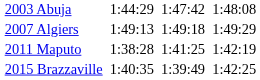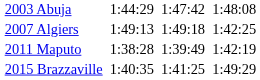2007 Algiers | column 7: 1:49:29 -> 1:42:25
2011 Maputo | column 5: 1:41:25 -> 1:39:49
2015 Brazzaville | column 5: 1:39:49 -> 1:41:25
2015 Brazzaville | column 7: 1:42:25 -> 1:49:29
